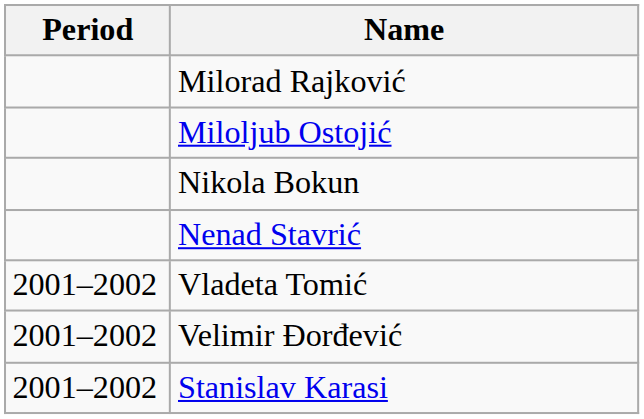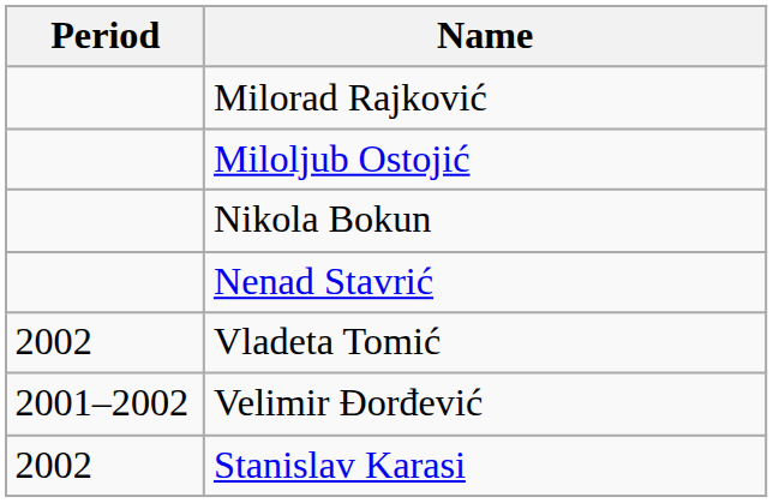Vladeta Tomić | Period: 2001–2002 -> 2002
Stanislav Karasi | Period: 2001–2002 -> 2002
